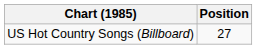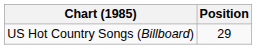US Hot Country Songs (Billboard) | Position: 27 -> 29
